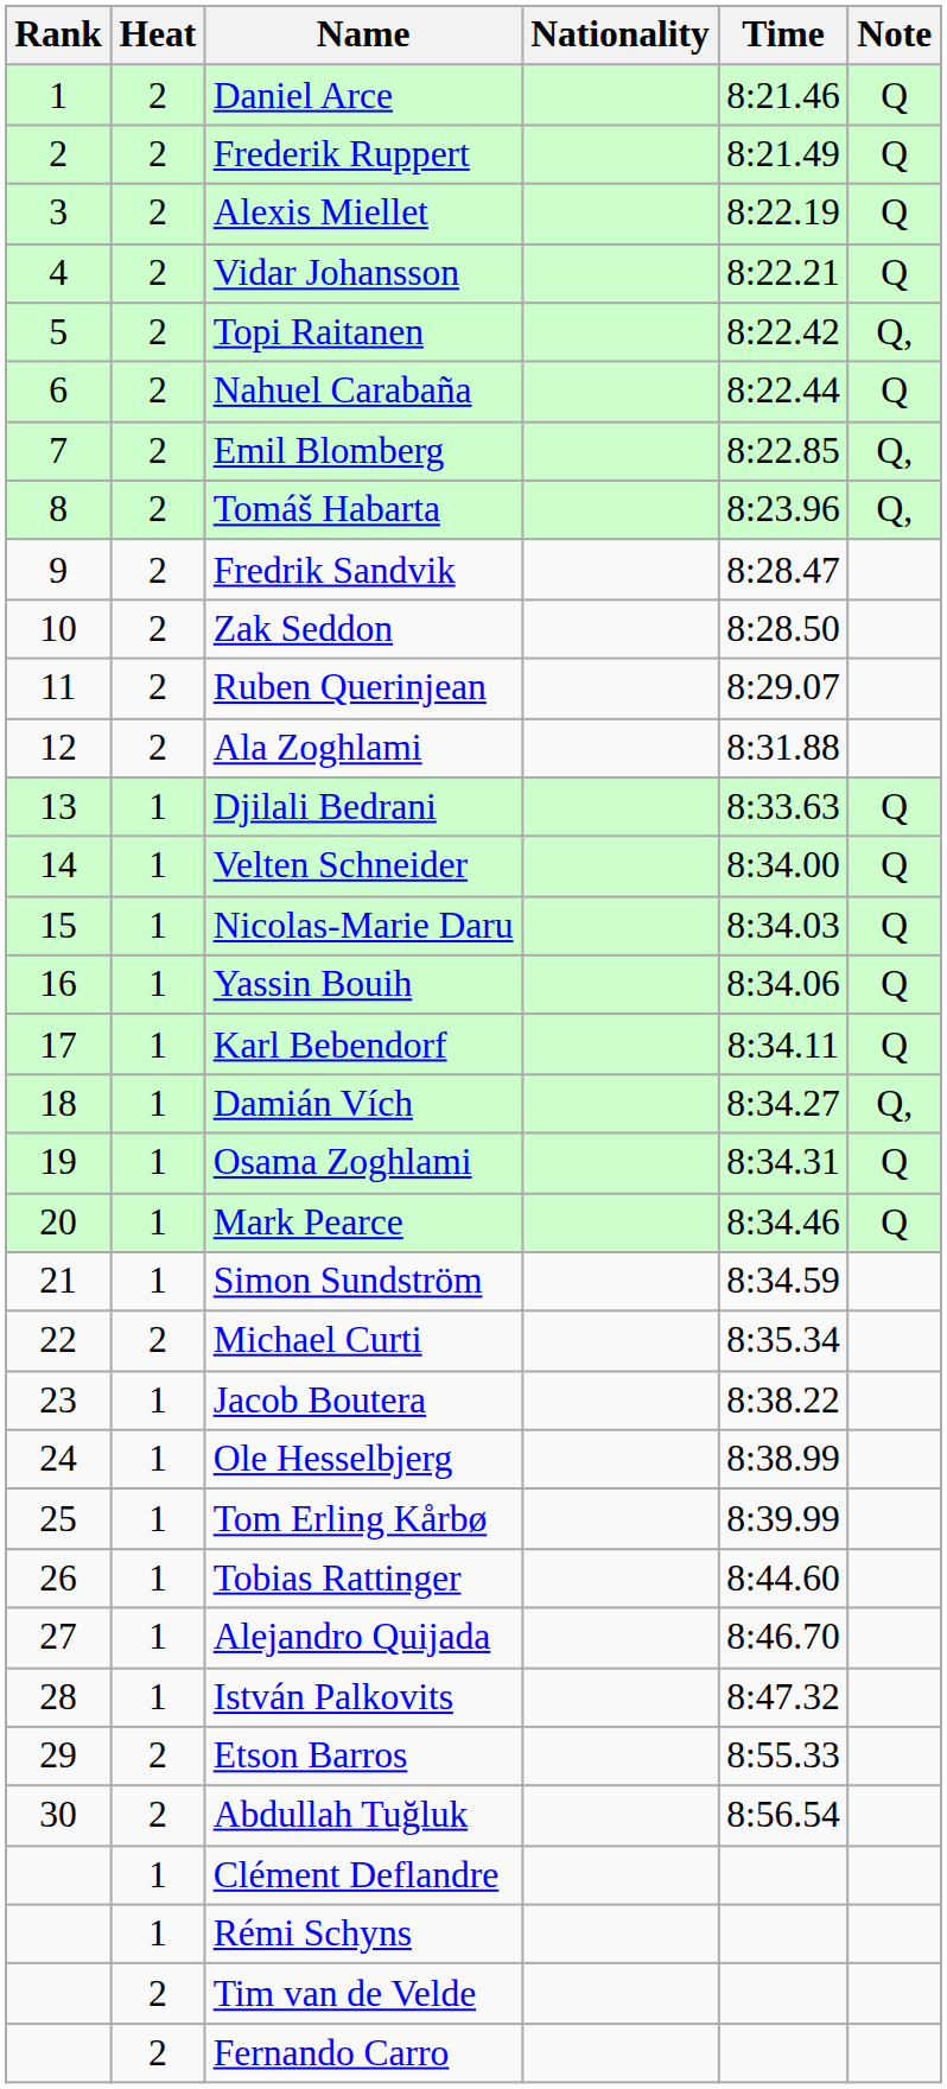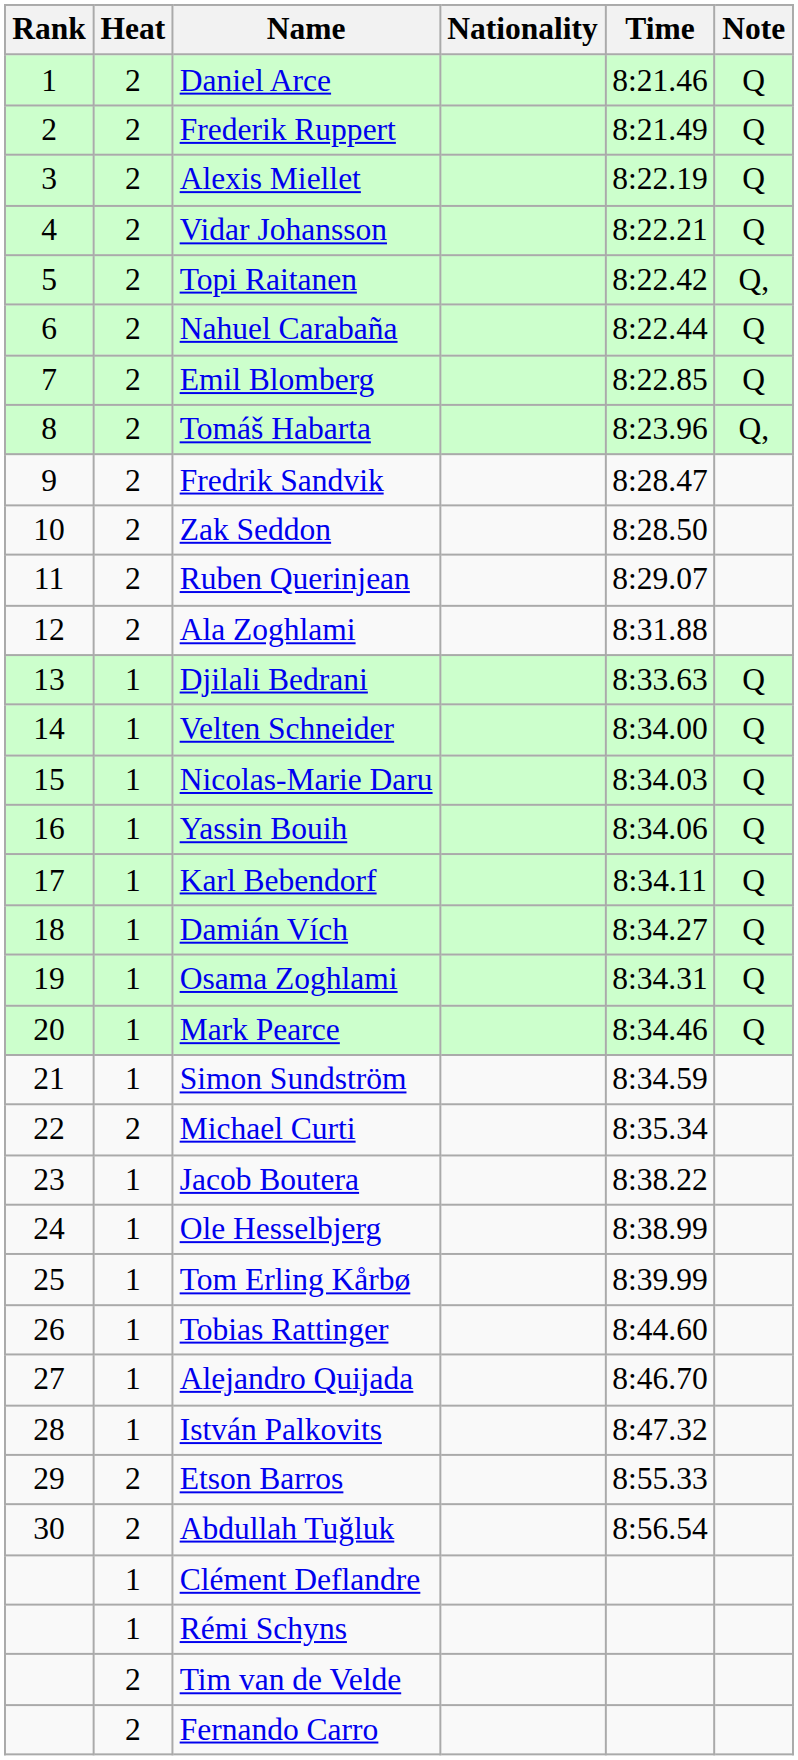Emil Blomberg | Note: Q, -> Q
Damián Vích | Note: Q, -> Q
